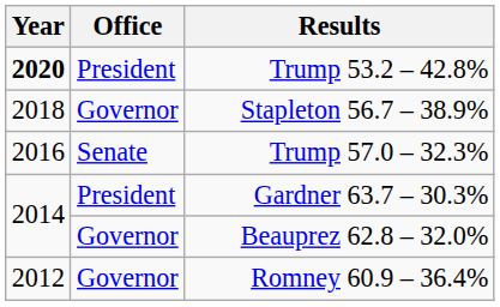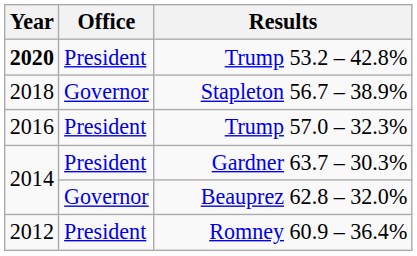Trump 57.0 – 32.3% | Office: Senate -> President
Romney 60.9 – 36.4% | Office: Governor -> President
